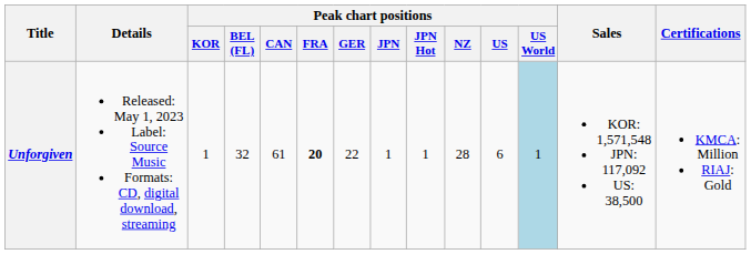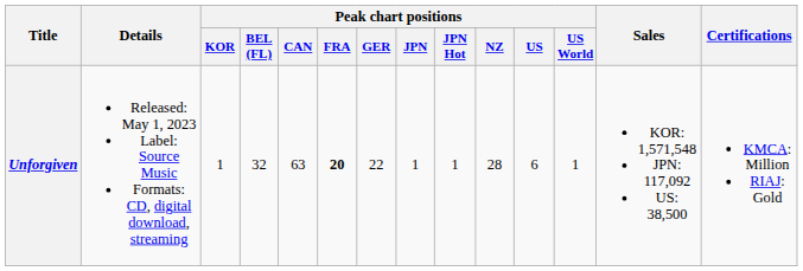Unforgiven | Peak chart positions / CAN: 61 -> 63
Unforgiven | Peak chart positions / US World: lightblue background -> no background
